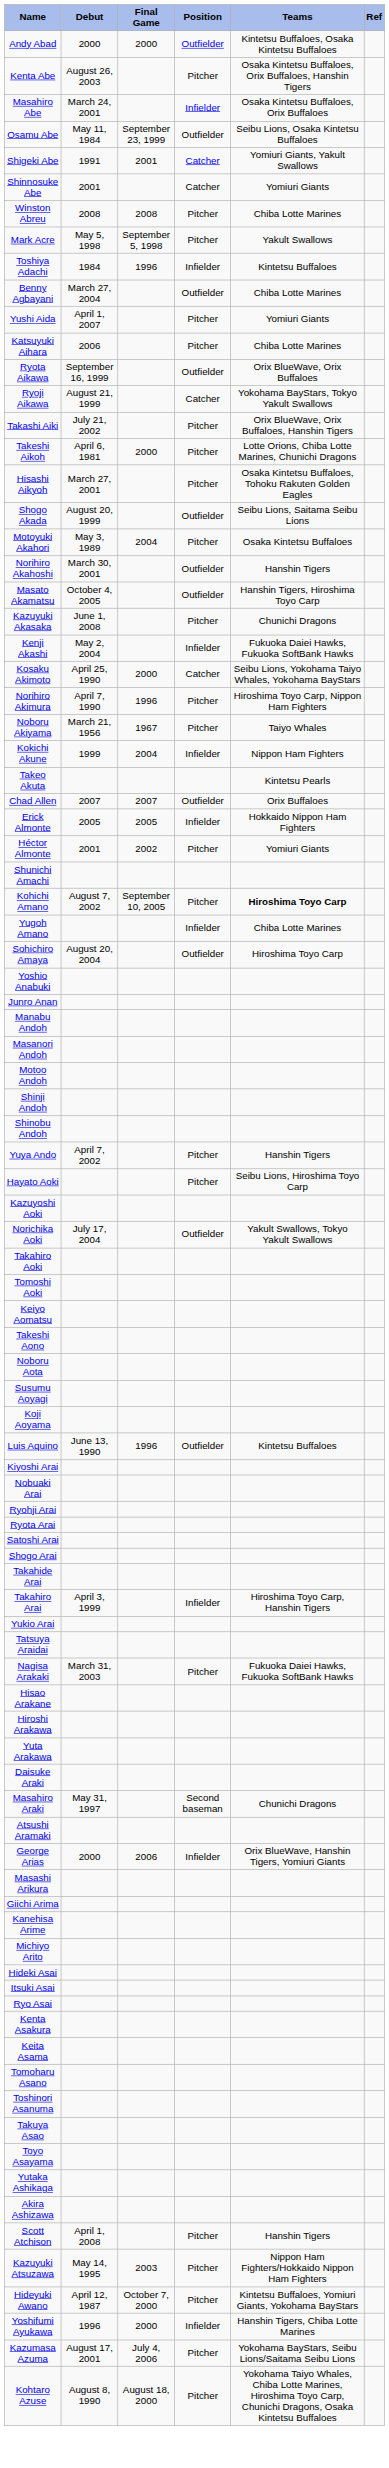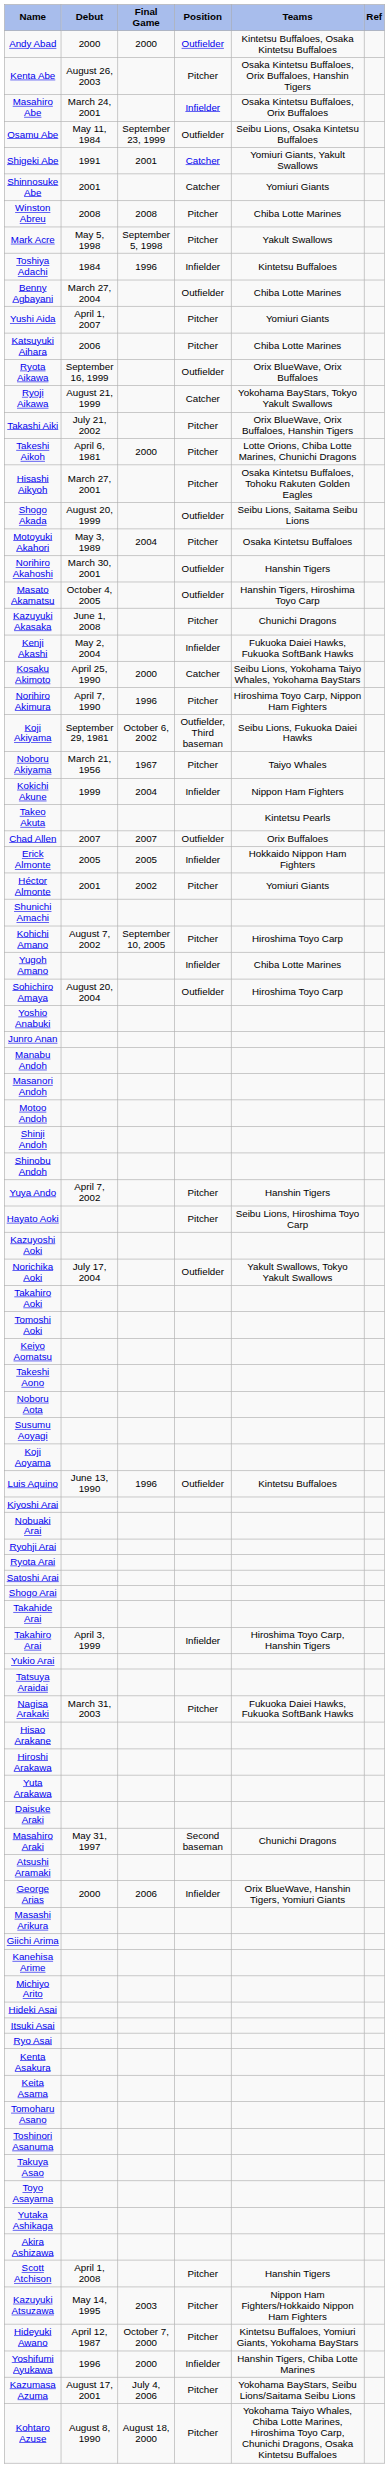+ row: Koji Akiyama | September 29, 1981 | October 6, 2002 | Outfielder, Third baseman | Seibu Lions, Fukuoka Daiei Hawks
Kohichi Amano | Teams: bold -> normal
